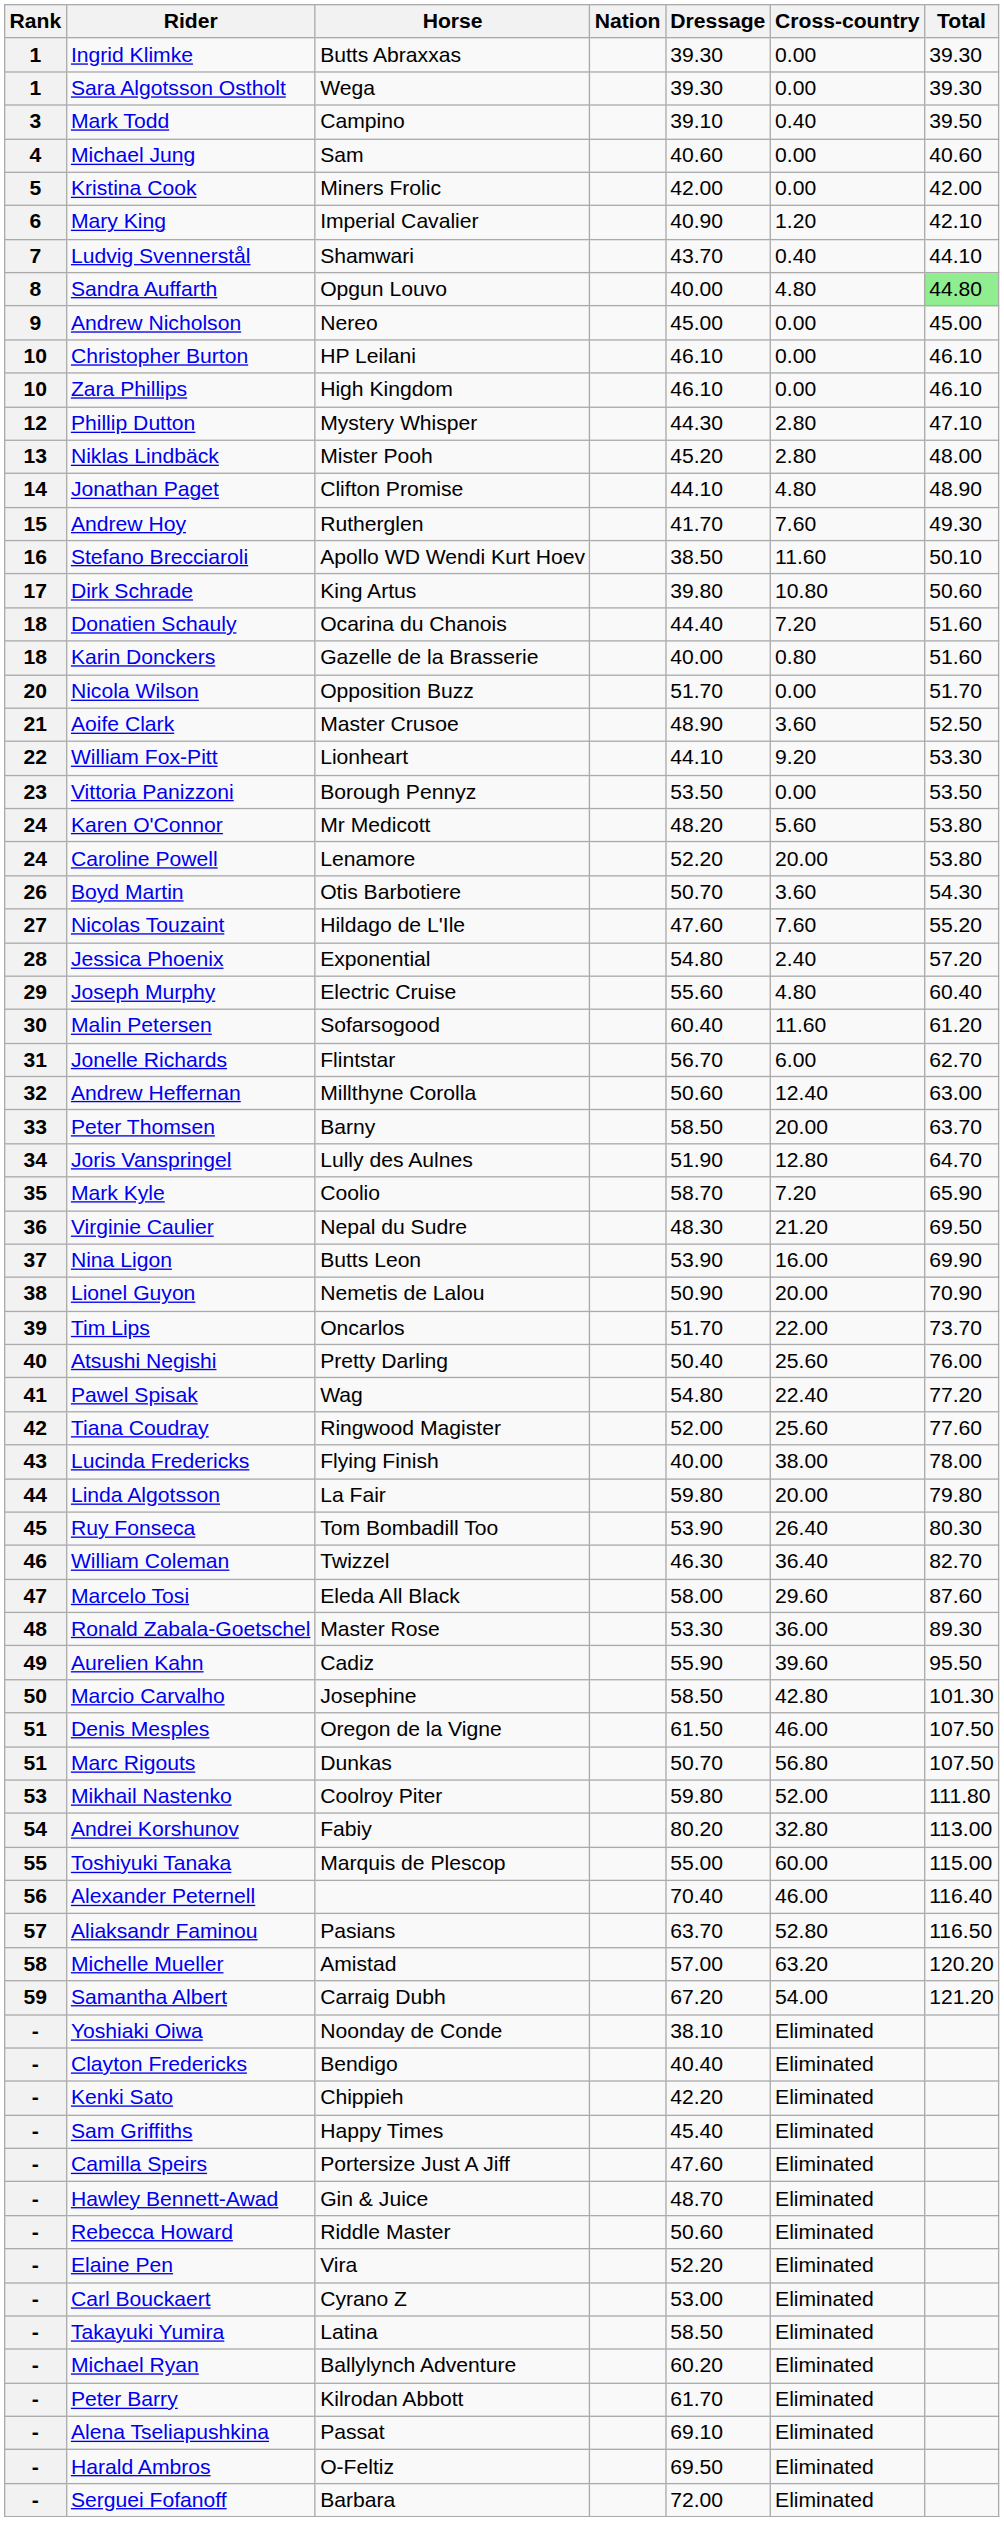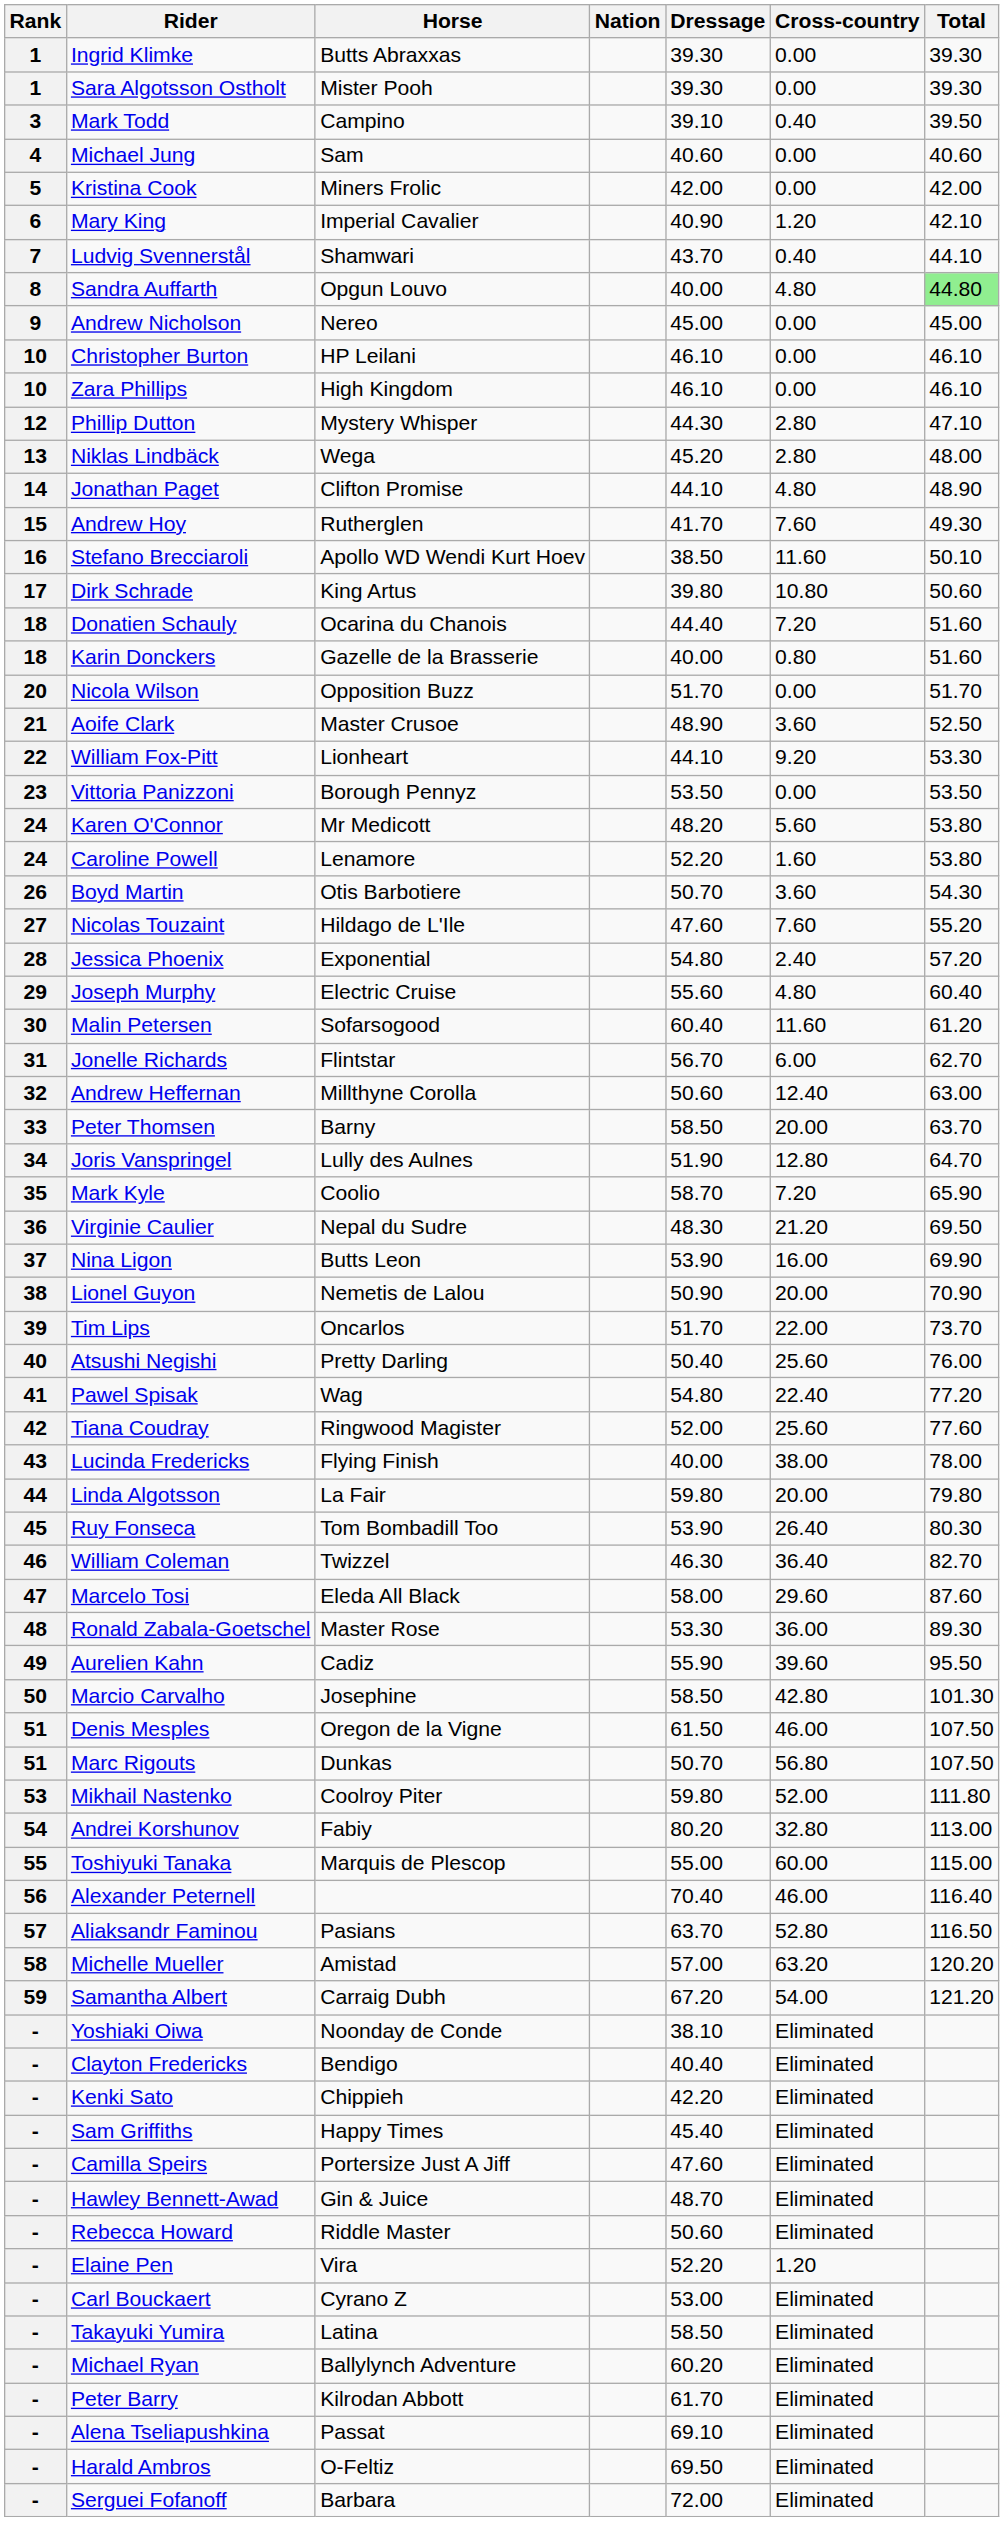Sara Algotsson Ostholt | Horse: Wega -> Mister Pooh
Niklas Lindbäck | Horse: Mister Pooh -> Wega
Caroline Powell | Cross-country: 20.00 -> 1.60
Elaine Pen | Cross-country: Eliminated -> 1.20
